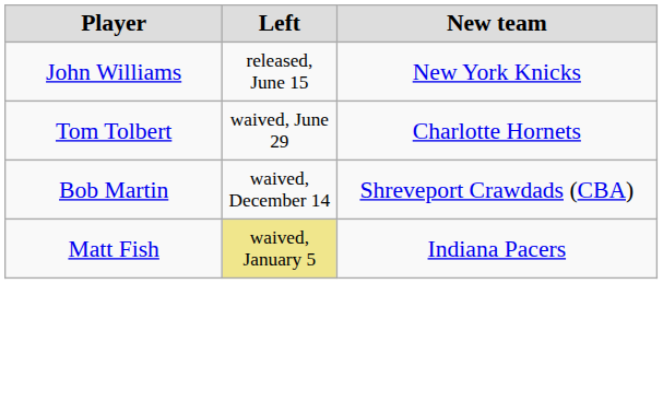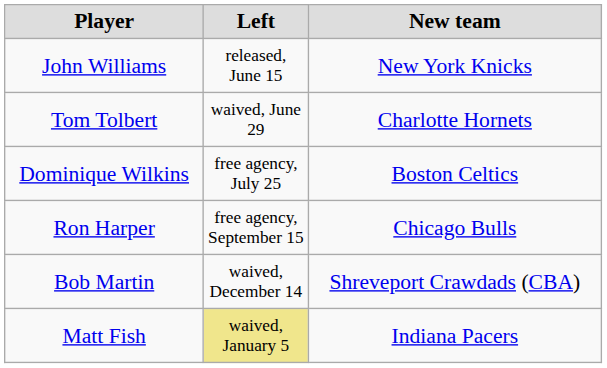+ row: Dominique Wilkins | free agency, July 25 | Boston Celtics
+ row: Ron Harper | free agency, September 15 | Chicago Bulls
